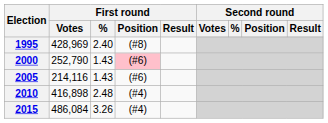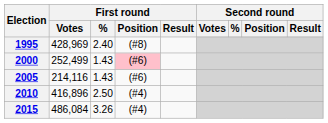2000 | First round / Votes: 252,790 -> 252,499
2010 | First round / Votes: 416,898 -> 416,896
2010 | First round / %: 2.48 -> 2.50
